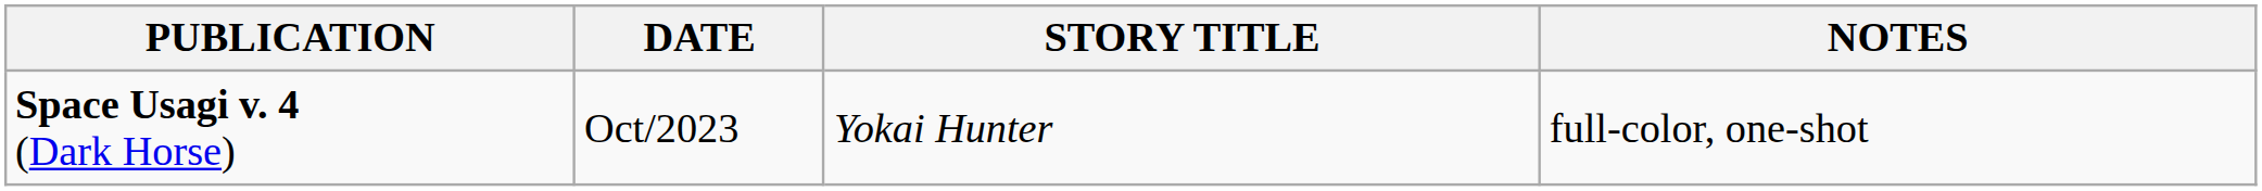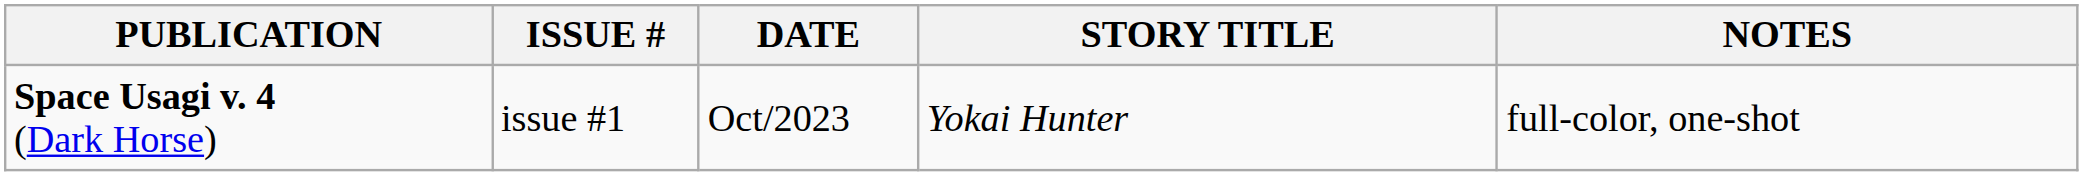+ column: ISSUE # | issue #1
